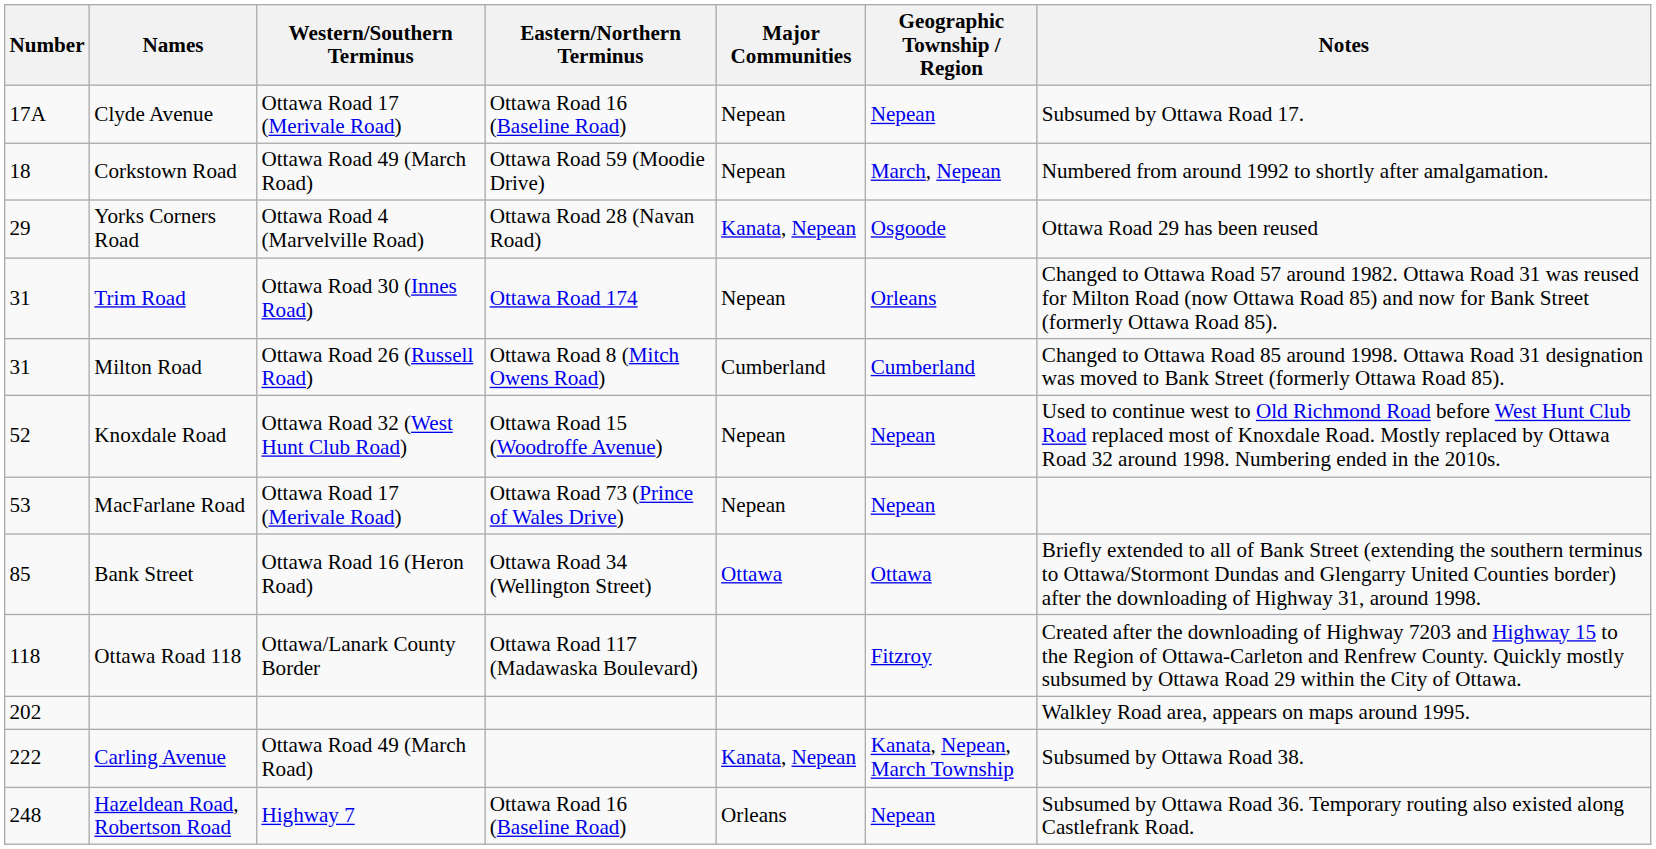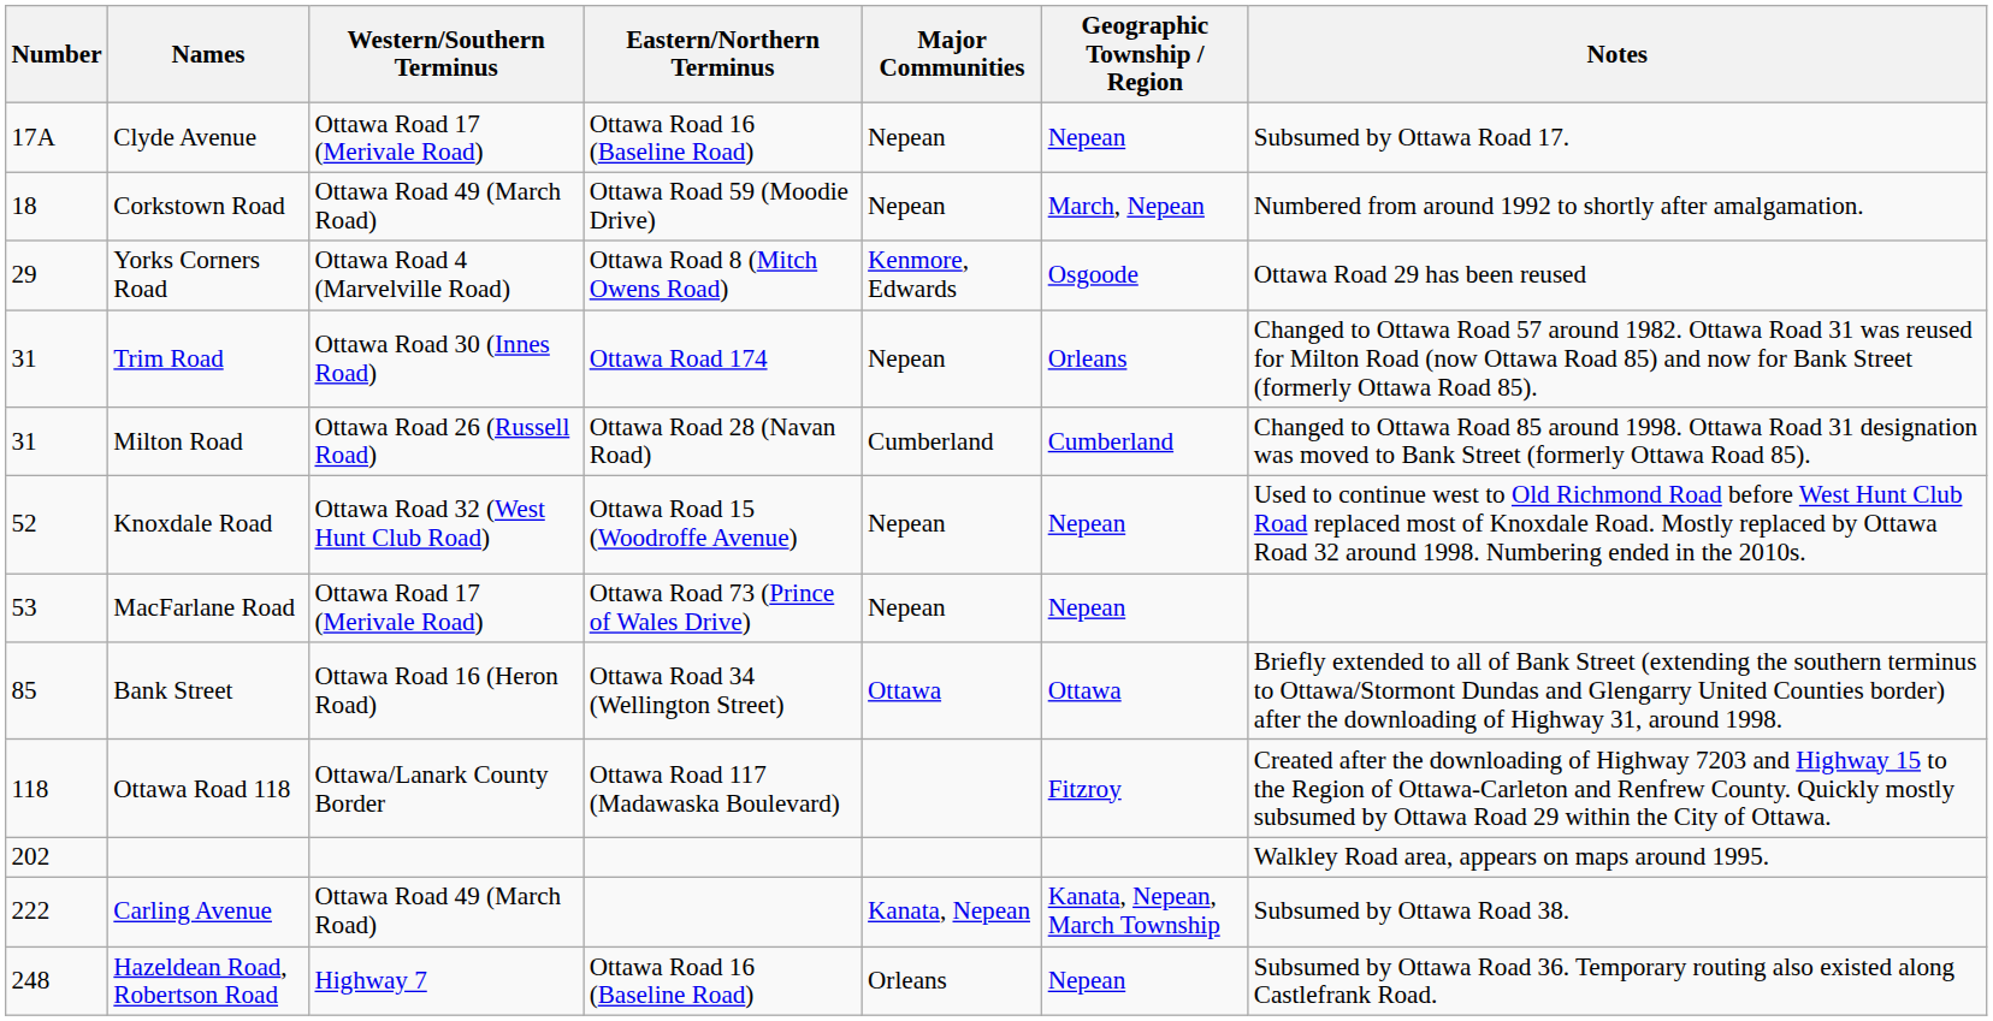Yorks Corners Road | Eastern/Northern Terminus: Ottawa Road 28 (Navan Road) -> Ottawa Road 8 (Mitch Owens Road)
Yorks Corners Road | Major Communities: Kanata, Nepean -> Kenmore, Edwards
Milton Road | Eastern/Northern Terminus: Ottawa Road 8 (Mitch Owens Road) -> Ottawa Road 28 (Navan Road)
